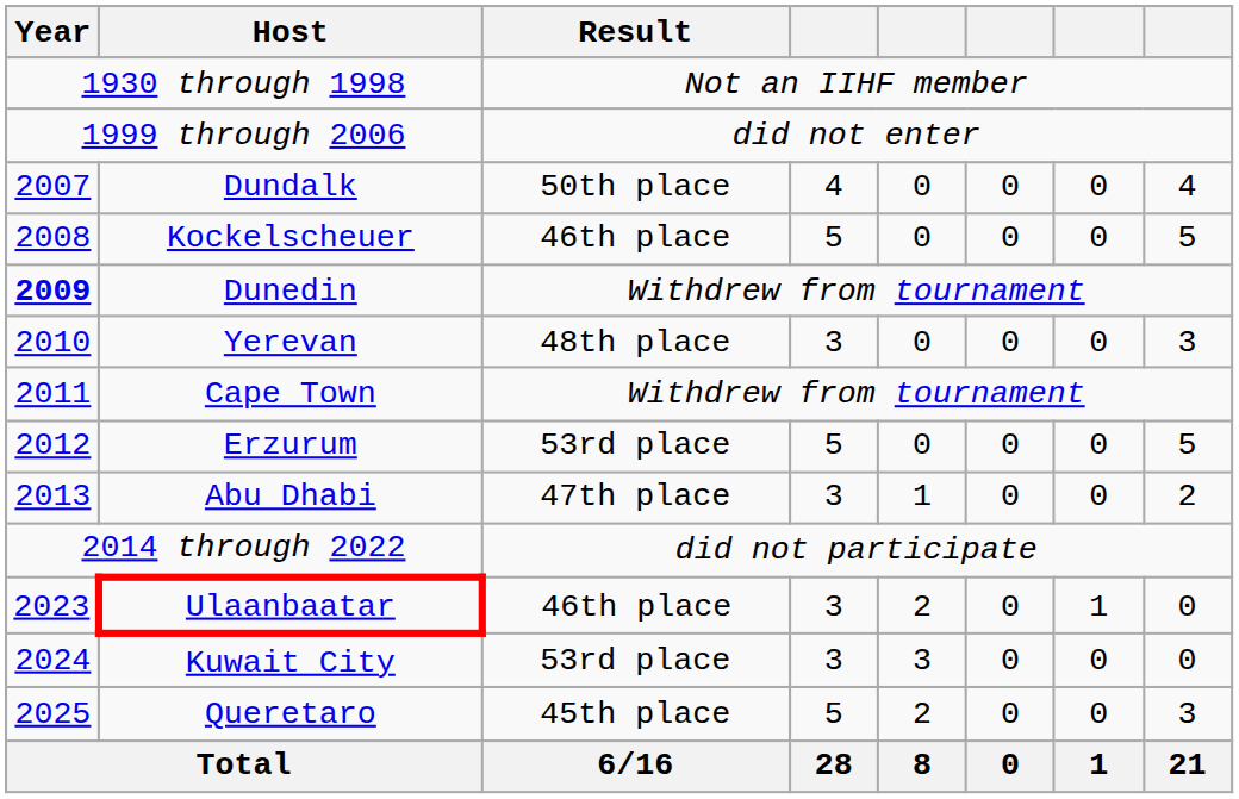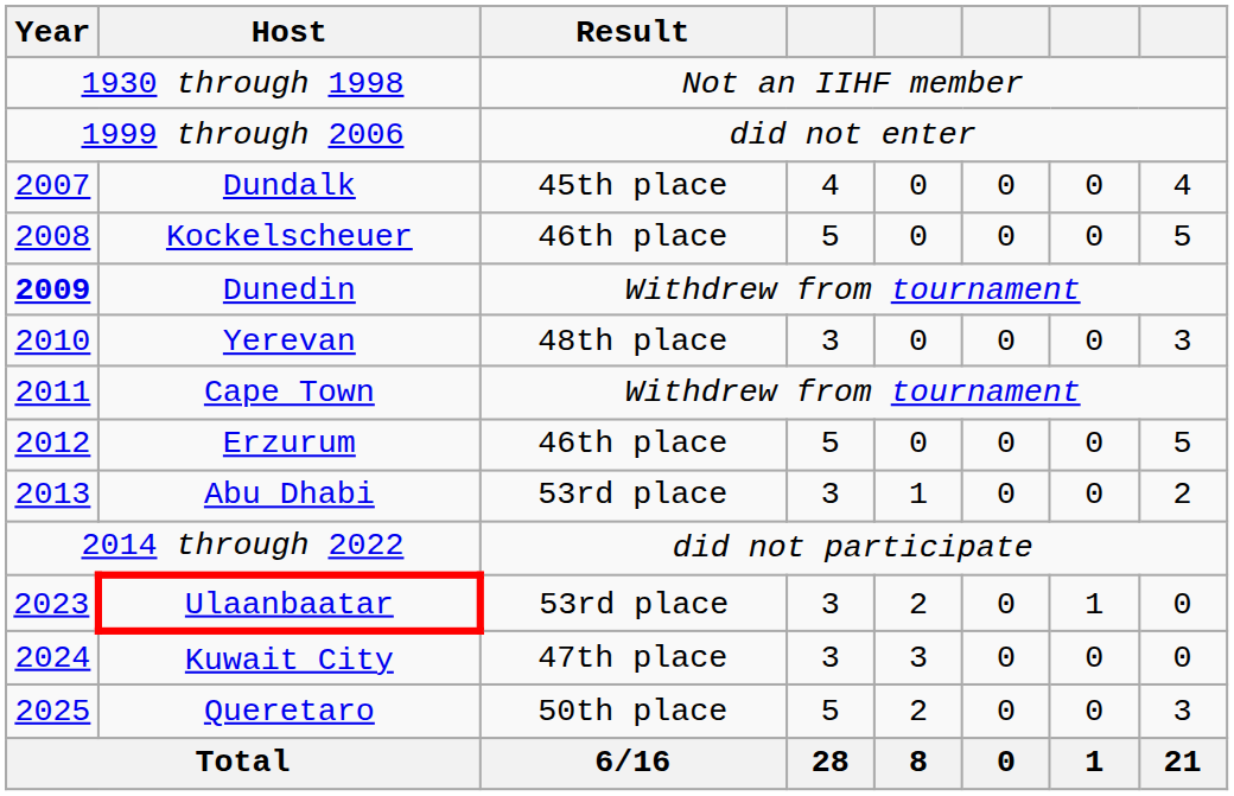Dundalk | Result: 50th place -> 45th place
Erzurum | Result: 53rd place -> 46th place
Abu Dhabi | Result: 47th place -> 53rd place
Ulaanbaatar | Result: 46th place -> 53rd place
Kuwait City | Result: 53rd place -> 47th place
Queretaro | Result: 45th place -> 50th place
